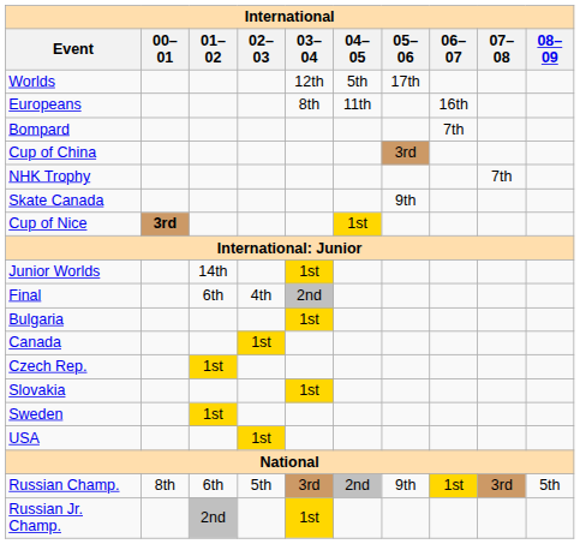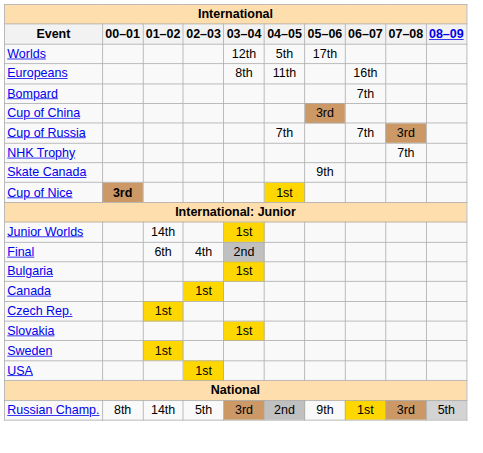+ row: Cup of Russia | 7th | 7th | 3rd
Russian Champ. | 01–02: 6th -> 14th
Russian Champ. | 08–09: no background -> lightgrey background
- row: Russian Jr. Champ. | 2nd | 1st
